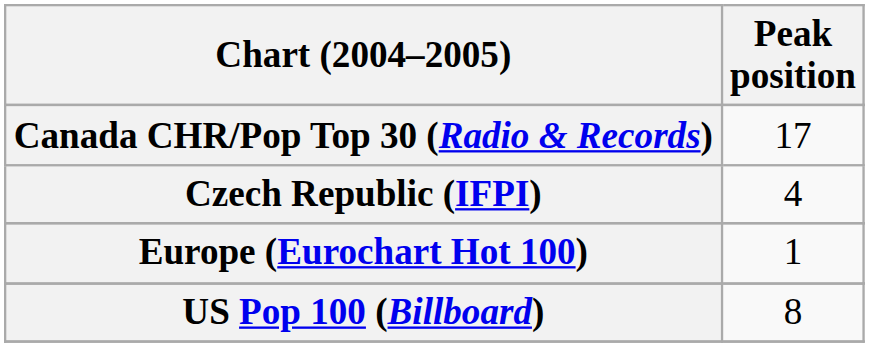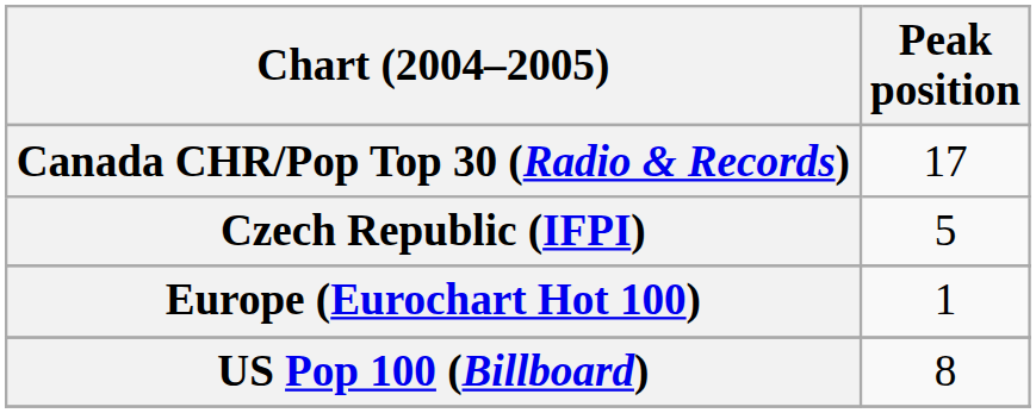Czech Republic (IFPI) | Peak position: 4 -> 5
